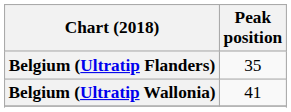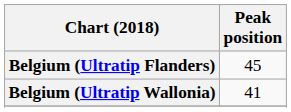Belgium (Ultratip Flanders) | Peak position: 35 -> 45
